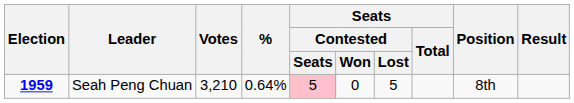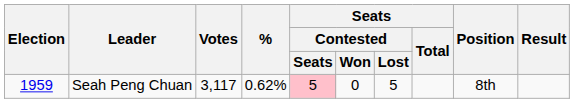Seah Peng Chuan | Election: bold -> normal
Seah Peng Chuan | Votes: 3,210 -> 3,117
Seah Peng Chuan | %: 0.64% -> 0.62%
